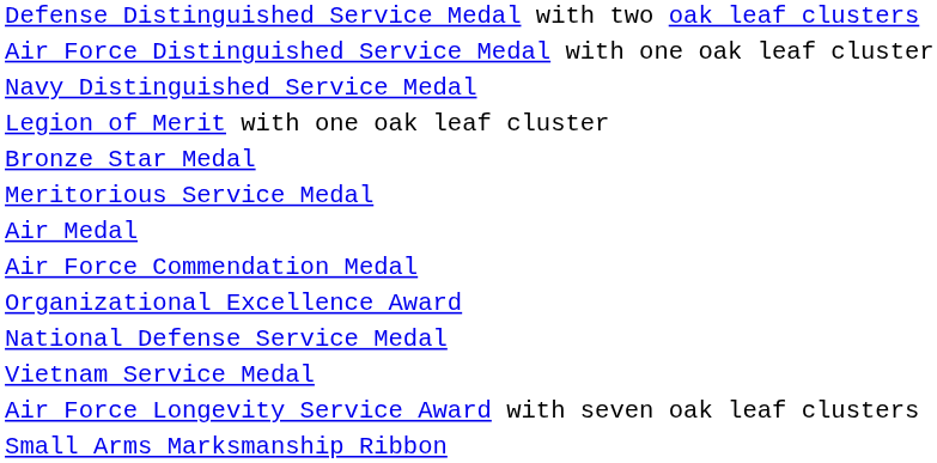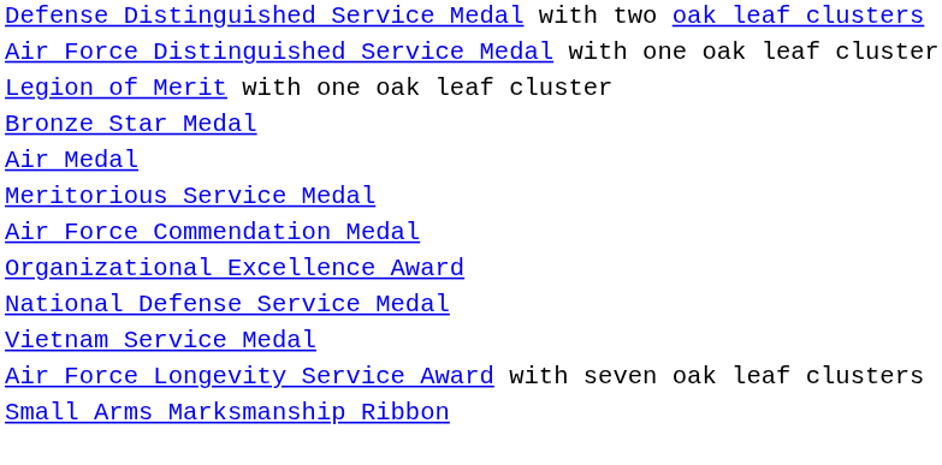- row: Navy Distinguished Service Medal
rows swapped: Meritorious Service Medal <-> Air Medal
